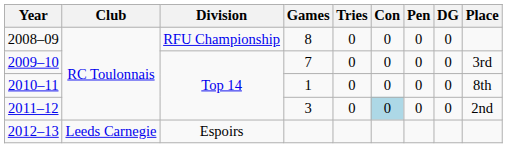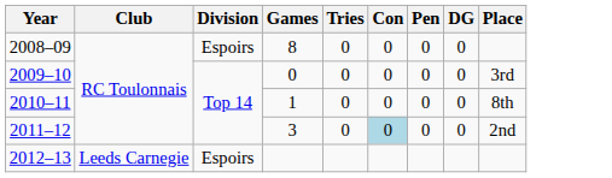2008–09 | Division: RFU Championship -> Espoirs
2009–10 | Games: 7 -> 0
